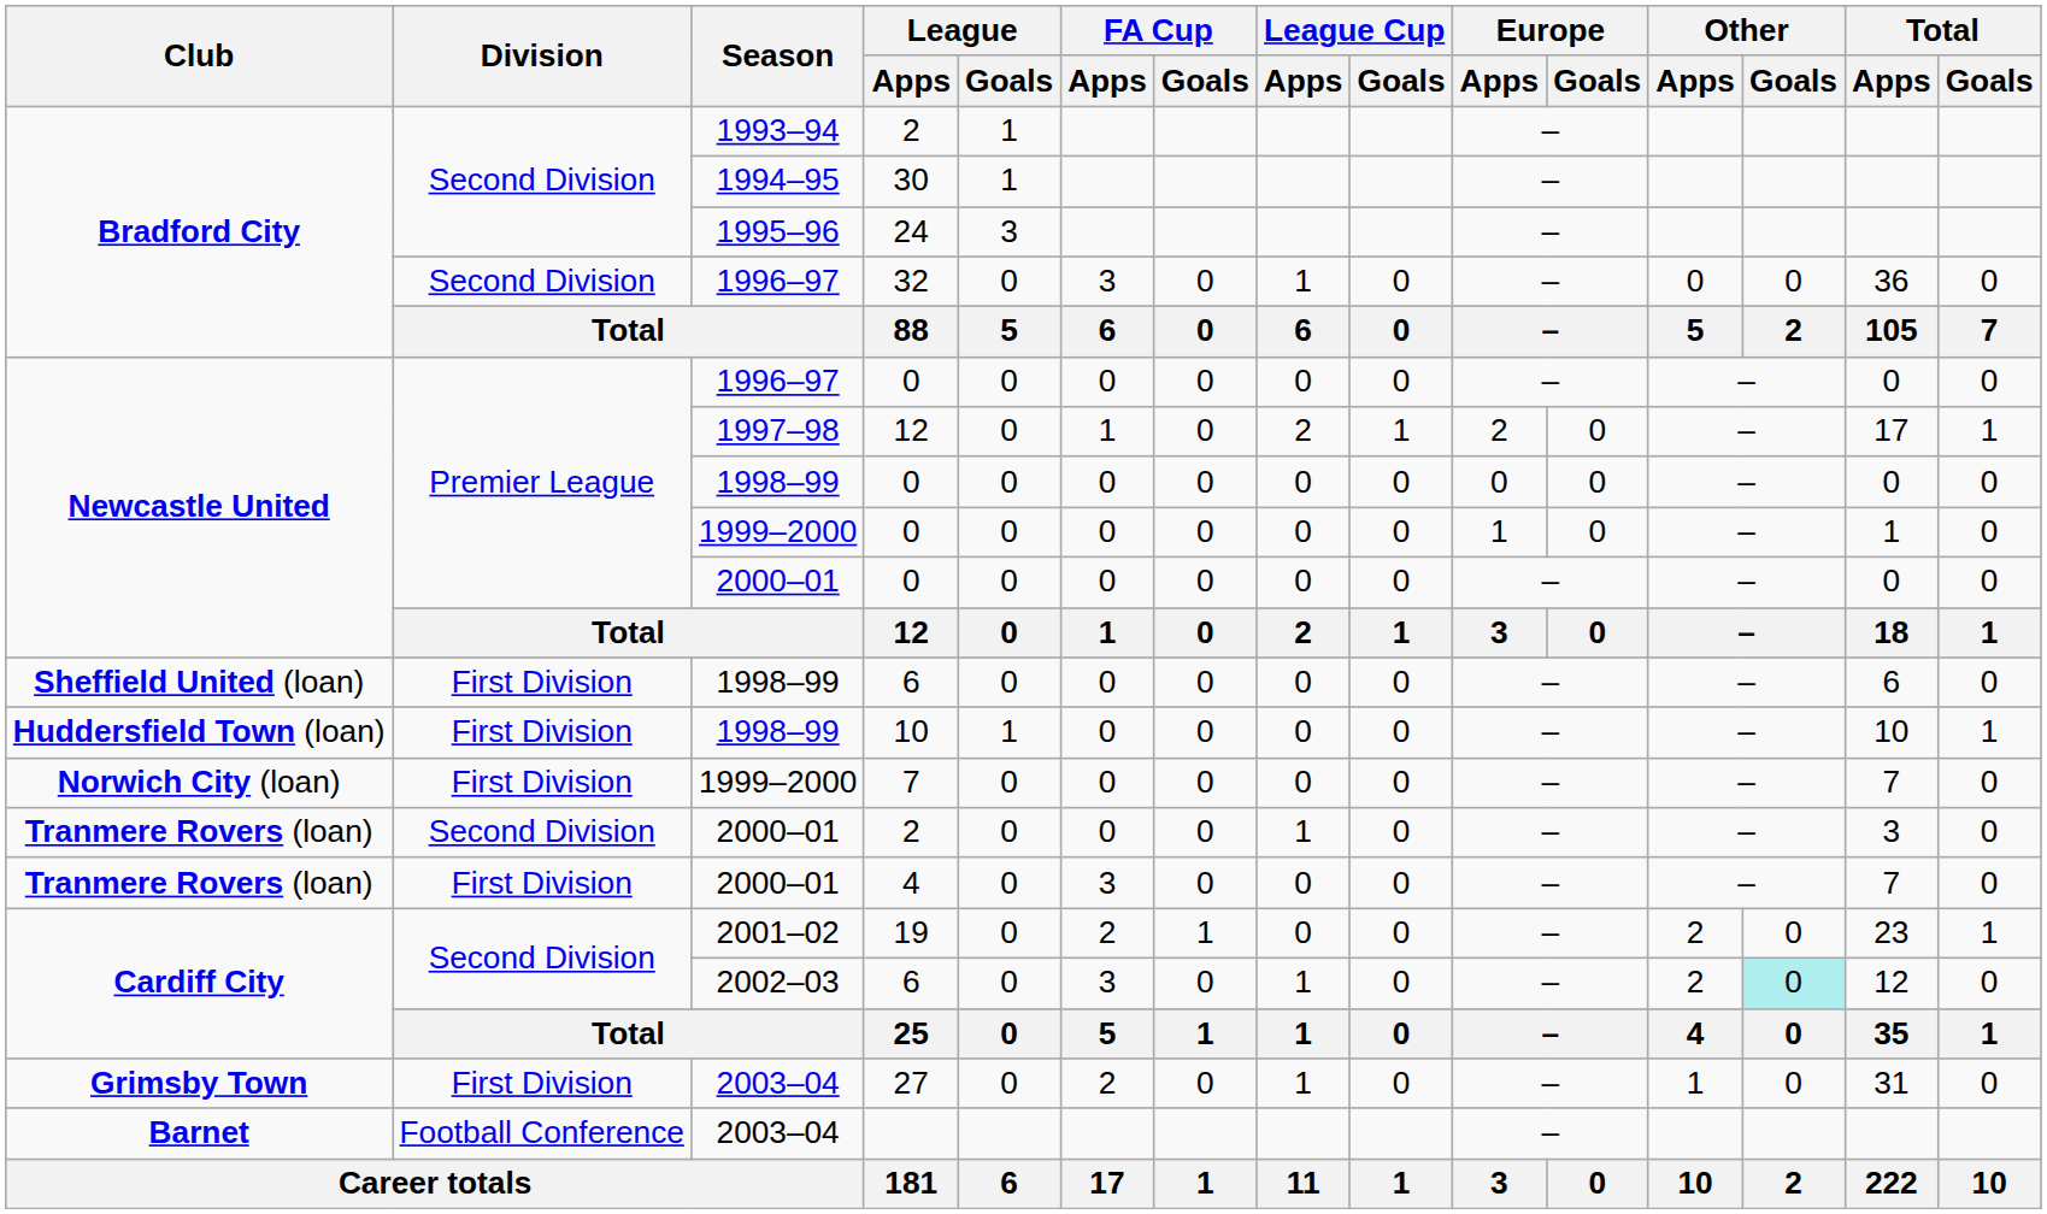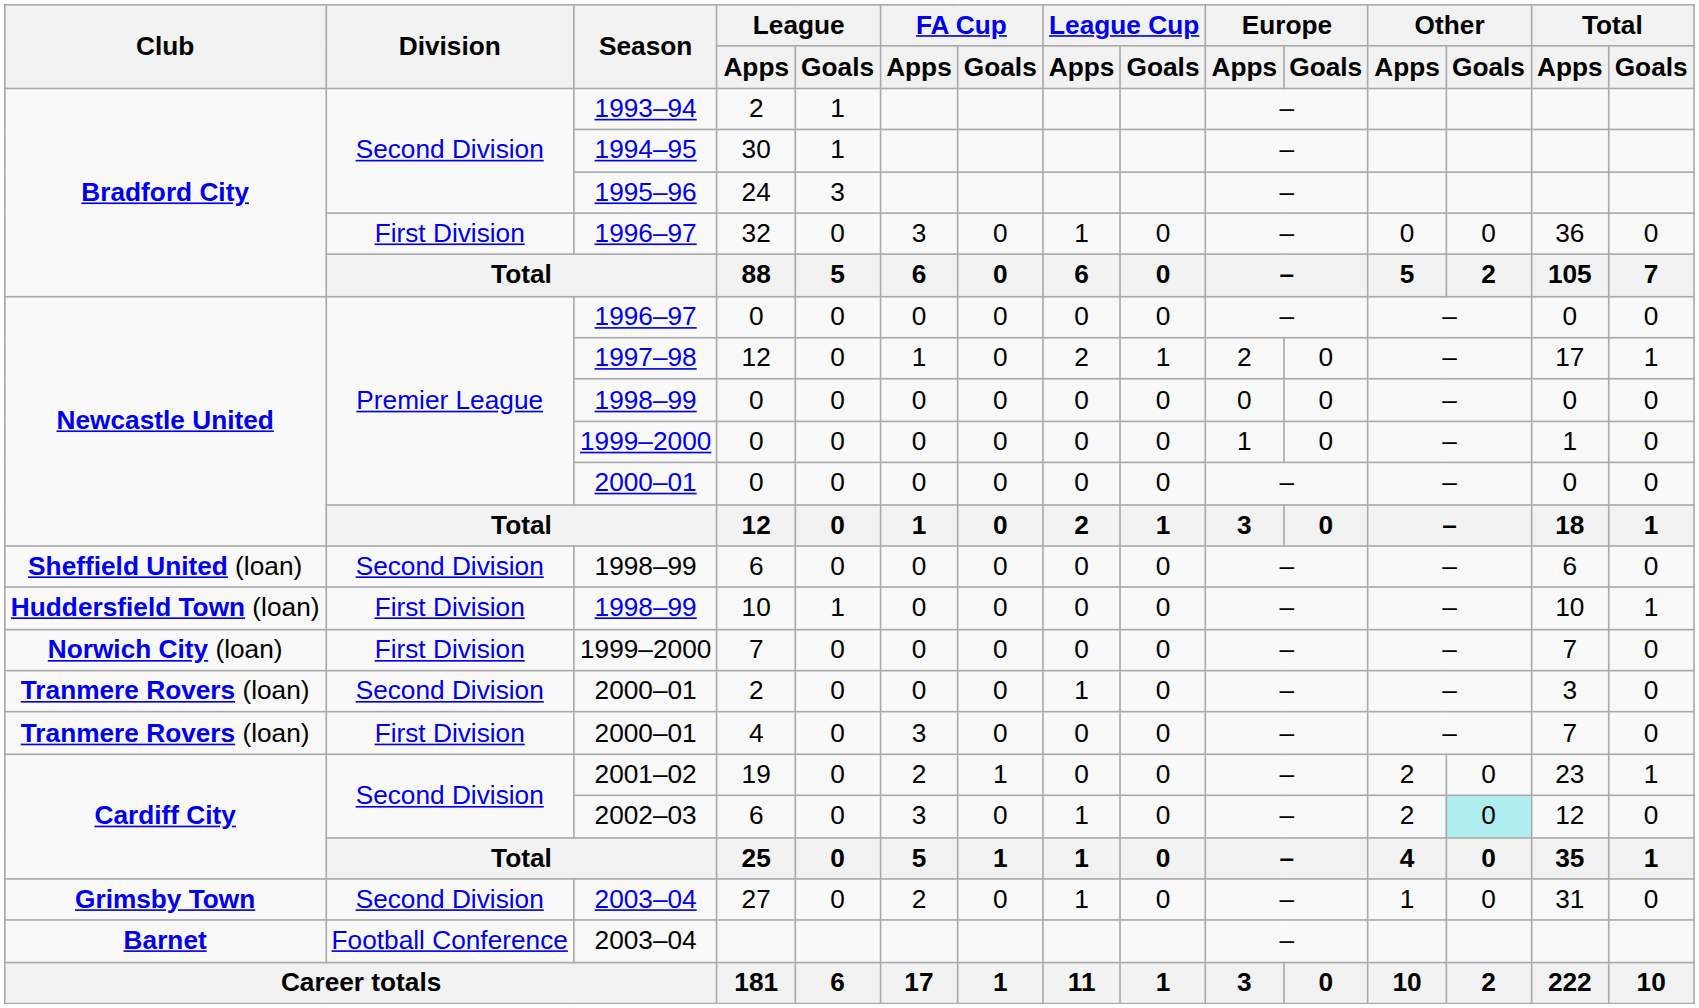32 | Division: Second Division -> First Division
1998–99 / 6 | Division: First Division -> Second Division
27 | Division: First Division -> Second Division
